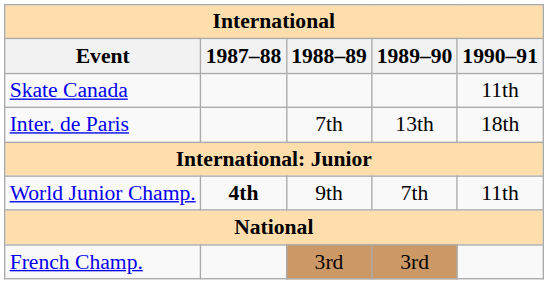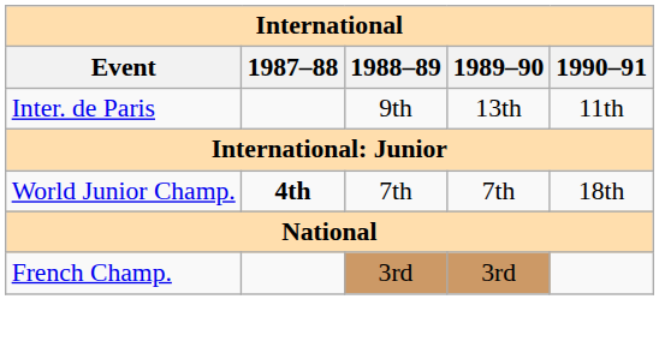- row: Skate Canada | 11th
Inter. de Paris | 1988–89: 7th -> 9th
Inter. de Paris | 1990–91: 18th -> 11th
World Junior Champ. | 1988–89: 9th -> 7th
World Junior Champ. | 1990–91: 11th -> 18th
